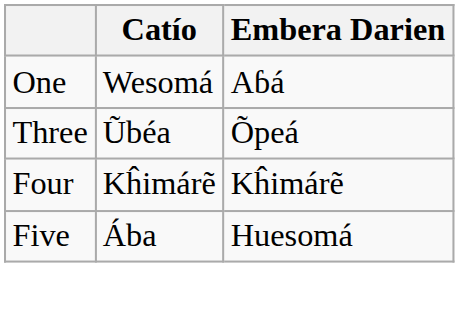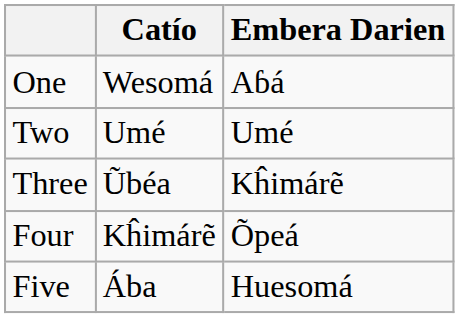+ row: Two | Umé | Umé
Three | Embera Darien: Õpeá -> Kĥimárẽ
Four | Embera Darien: Kĥimárẽ -> Õpeá
